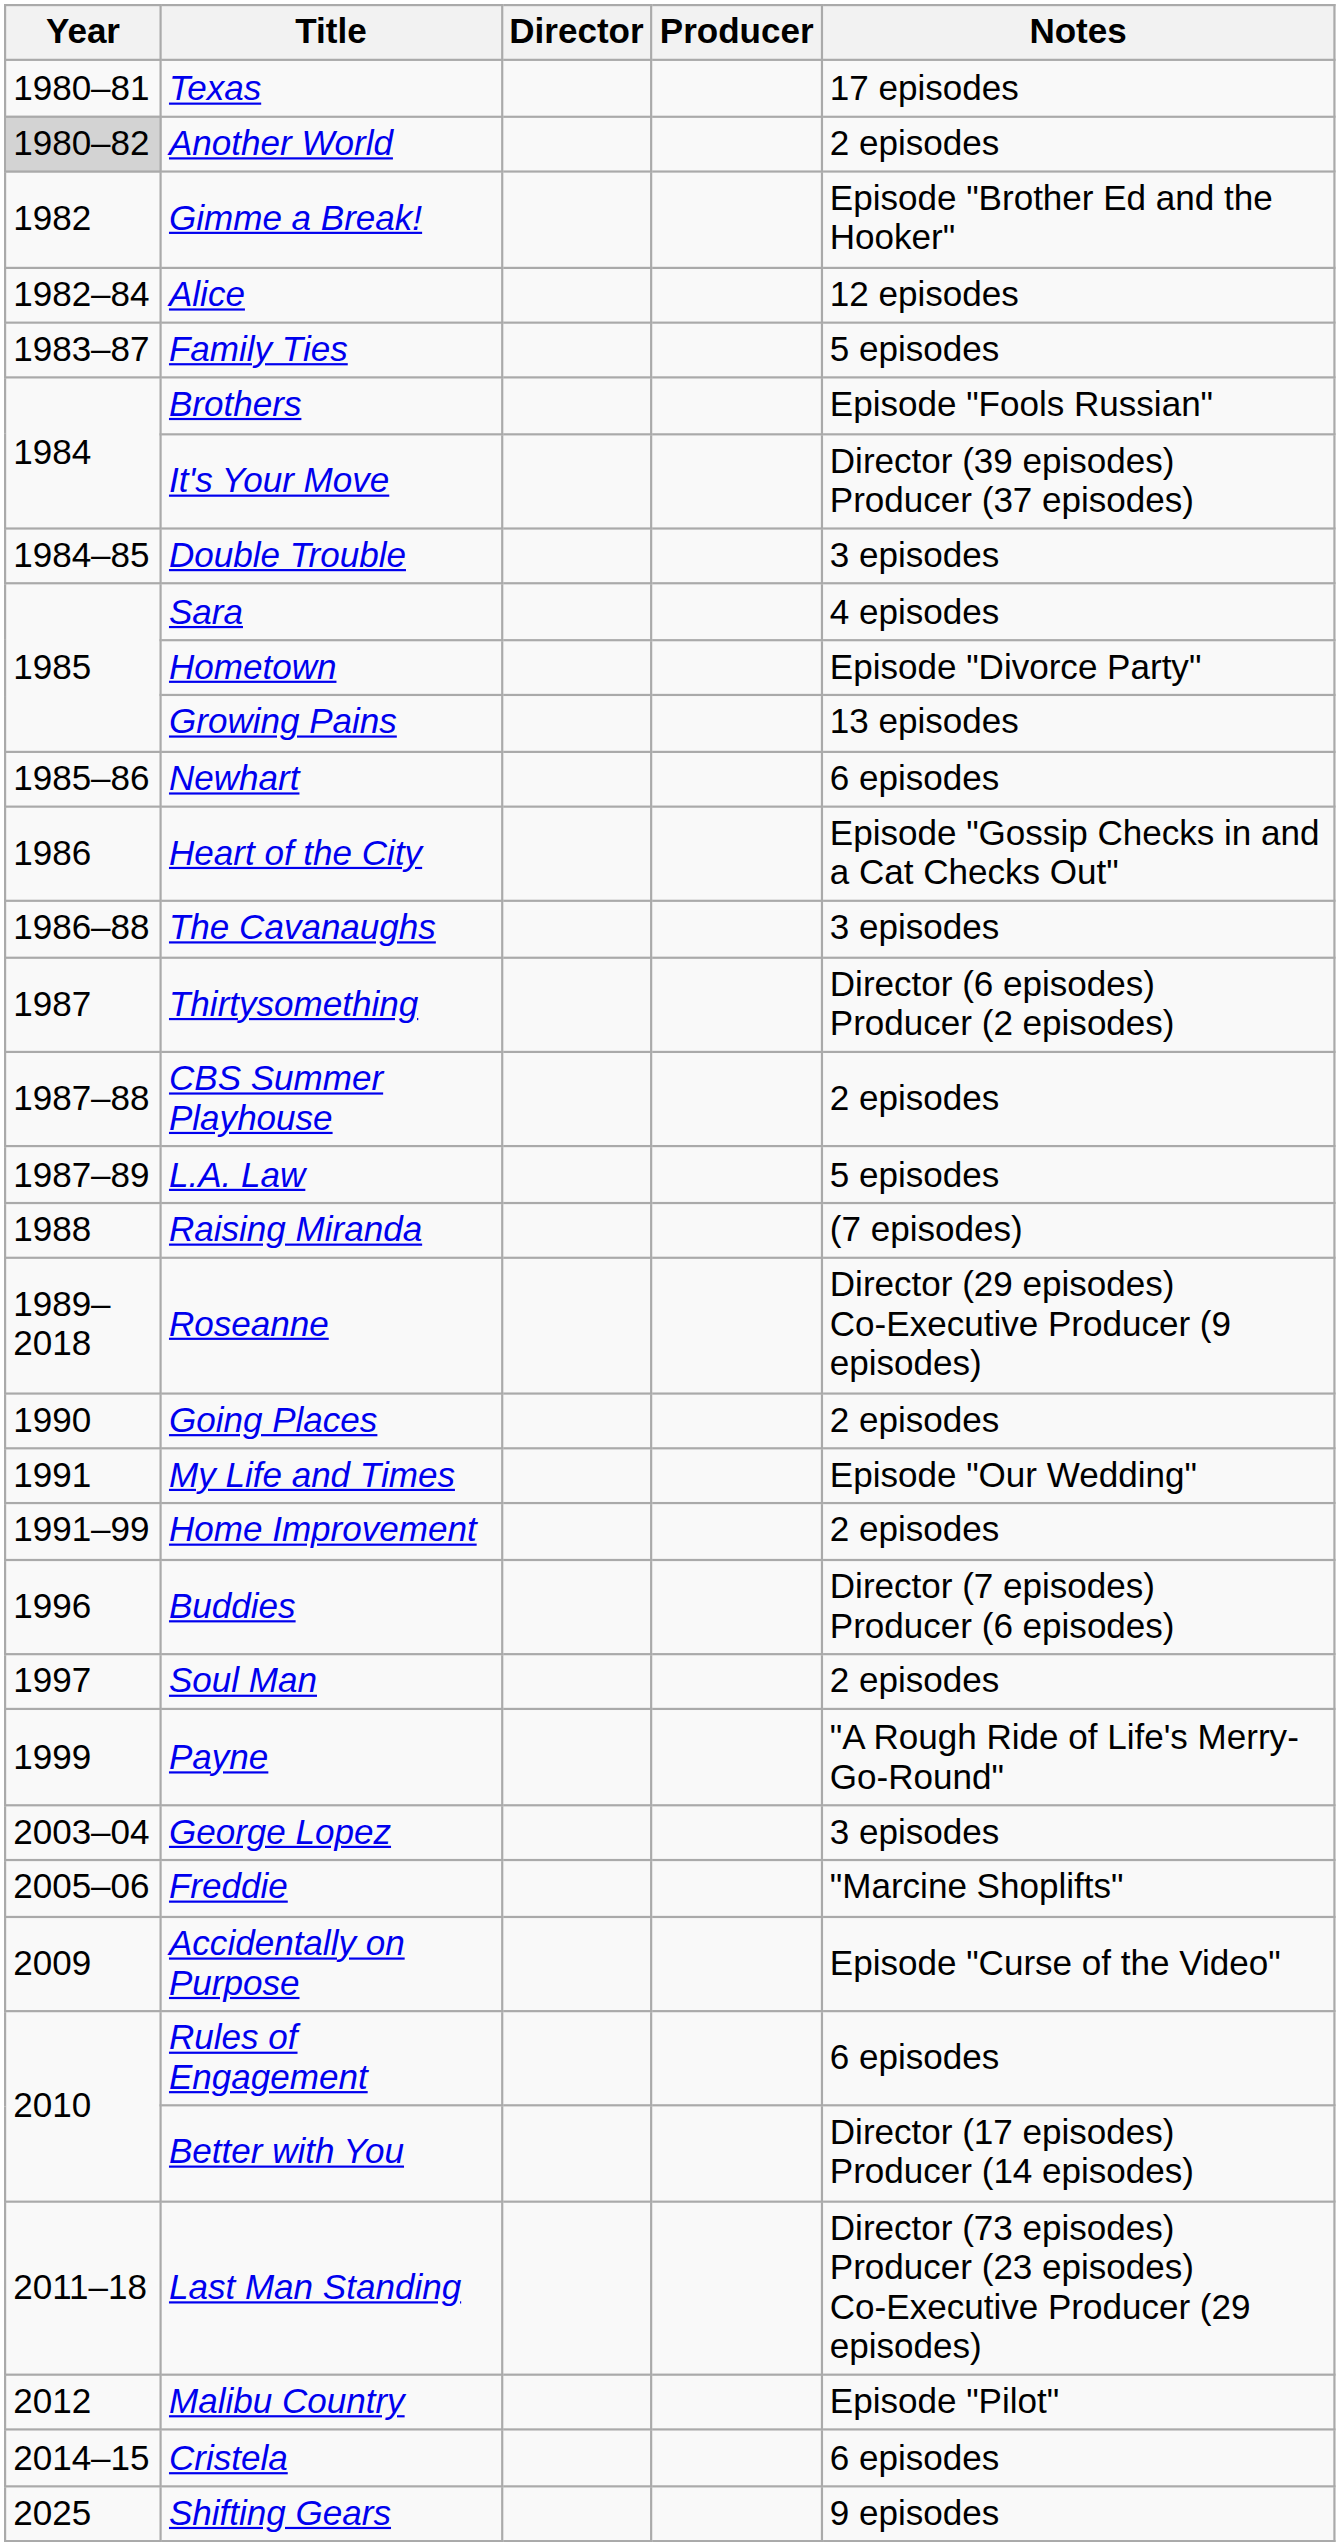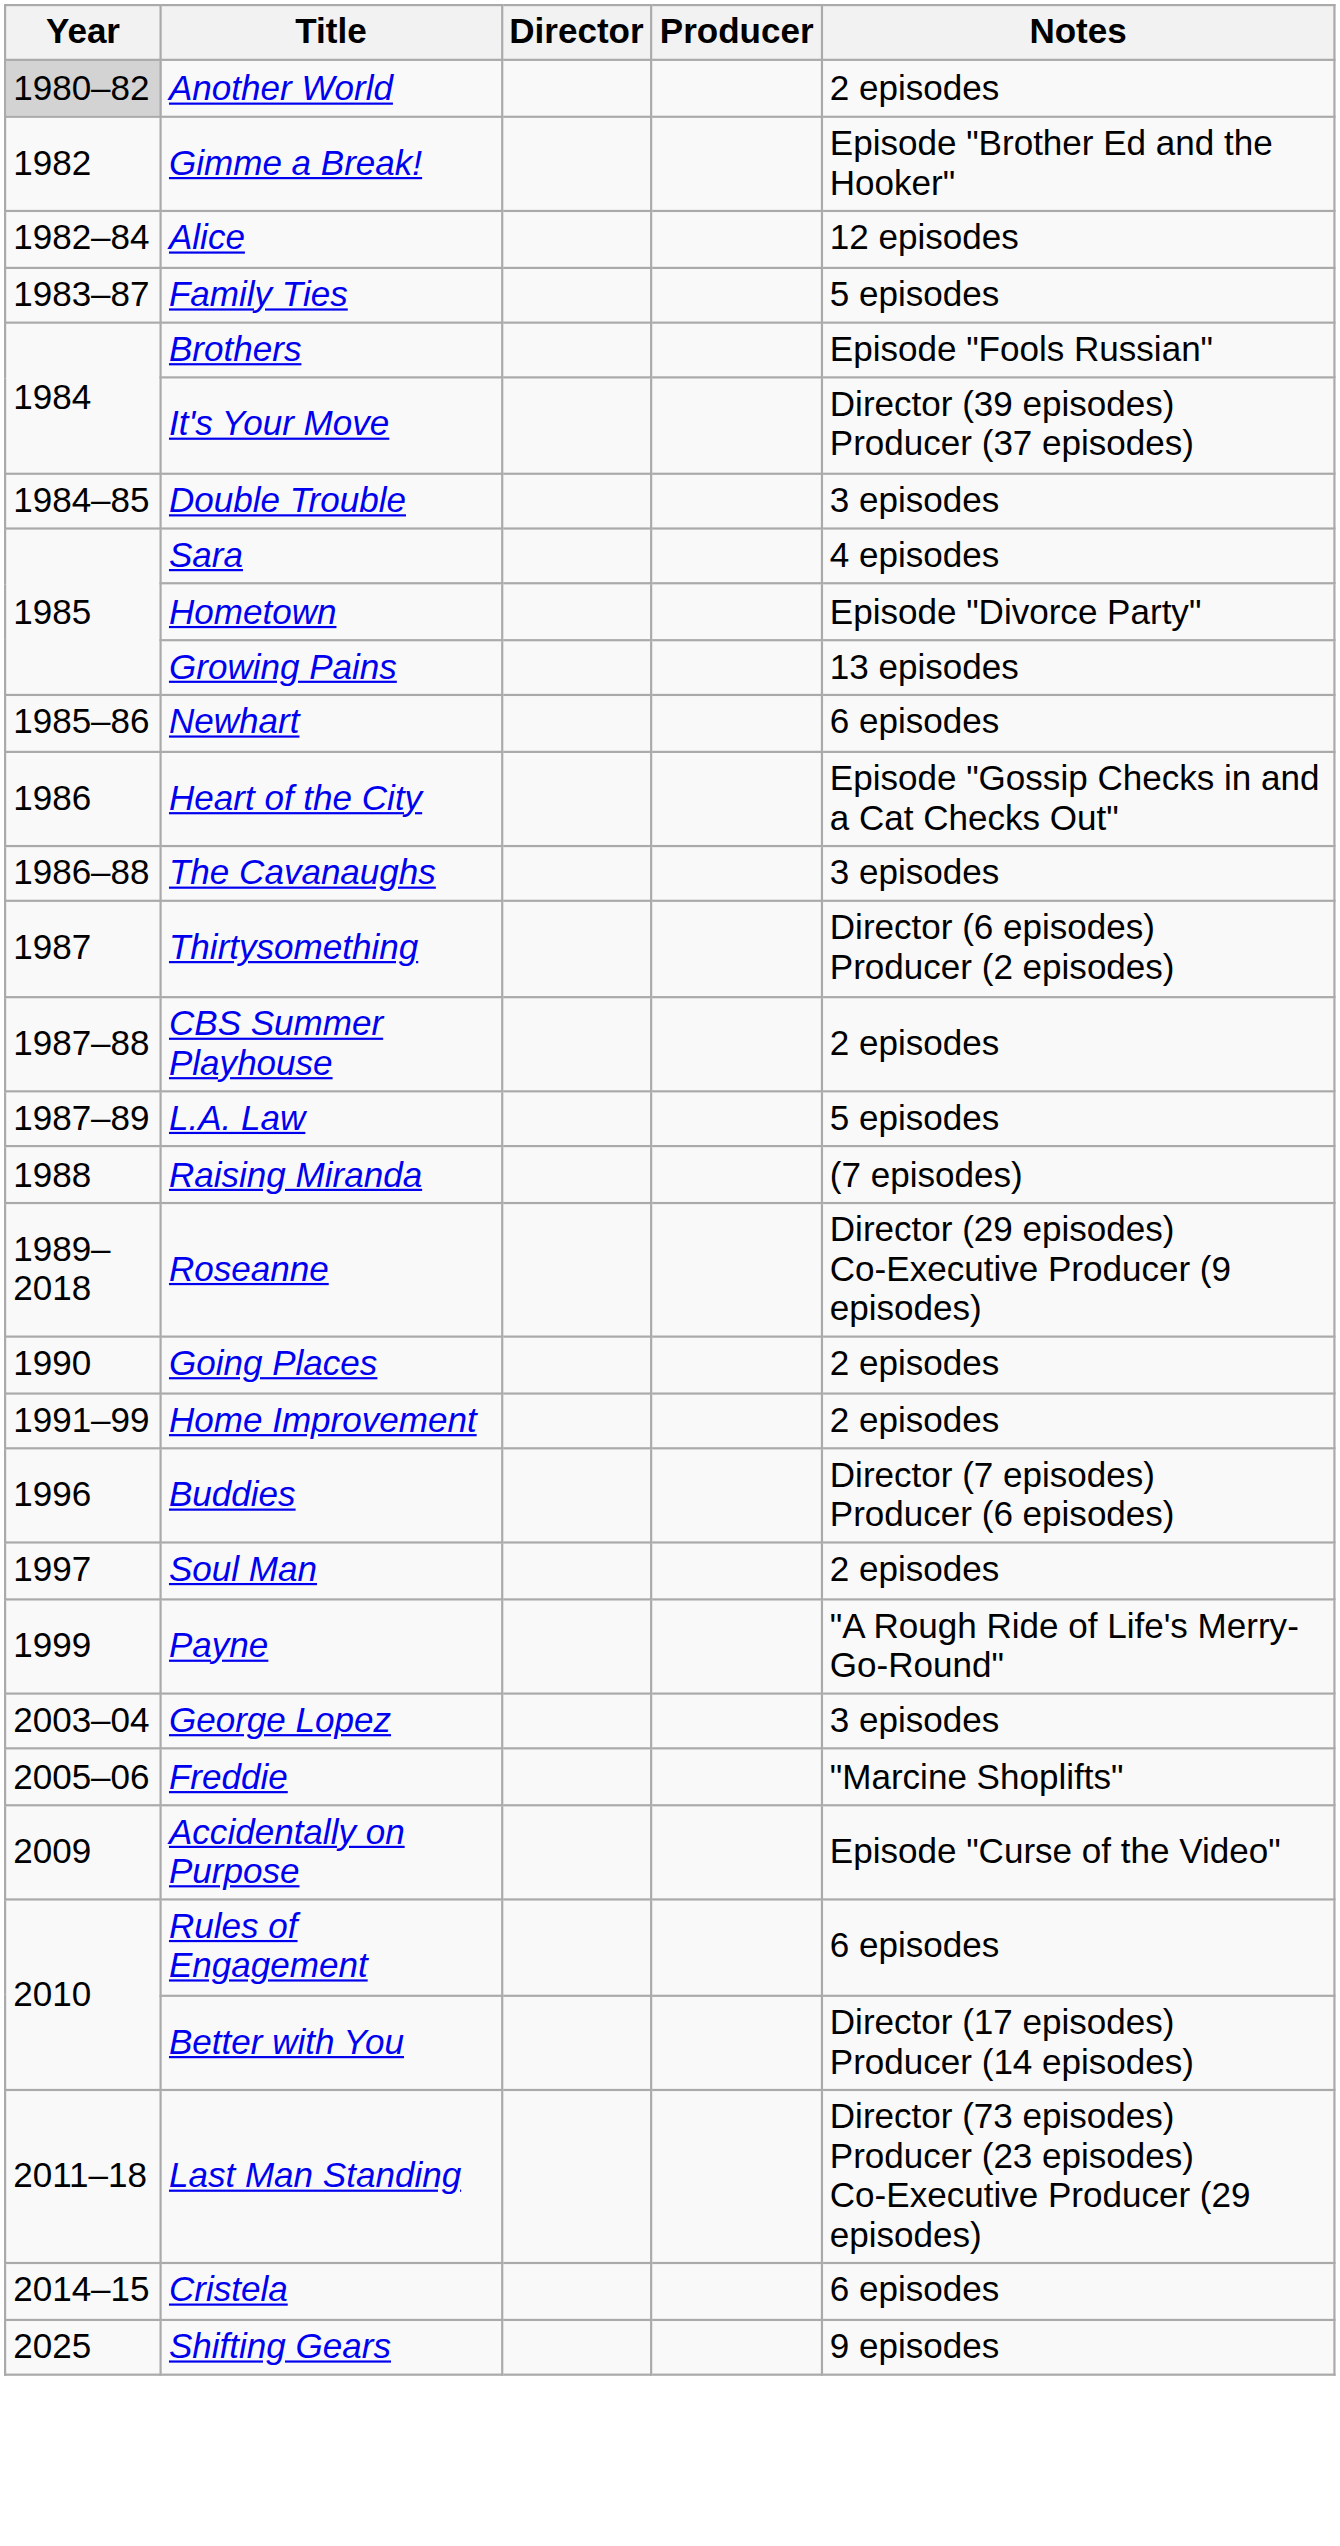- row: 1980–81 | Texas | 17 episodes
- row: 1991 | My Life and Times | Episode "Our Wedding"
- row: 2012 | Malibu Country | Episode "Pilot"
